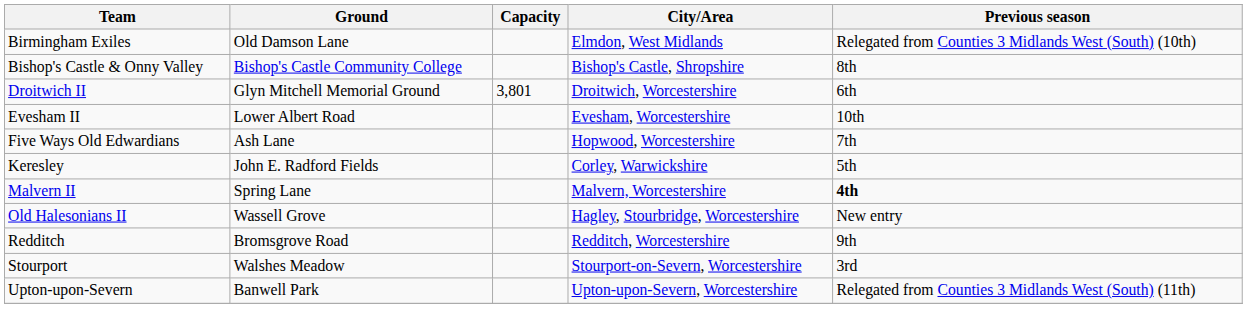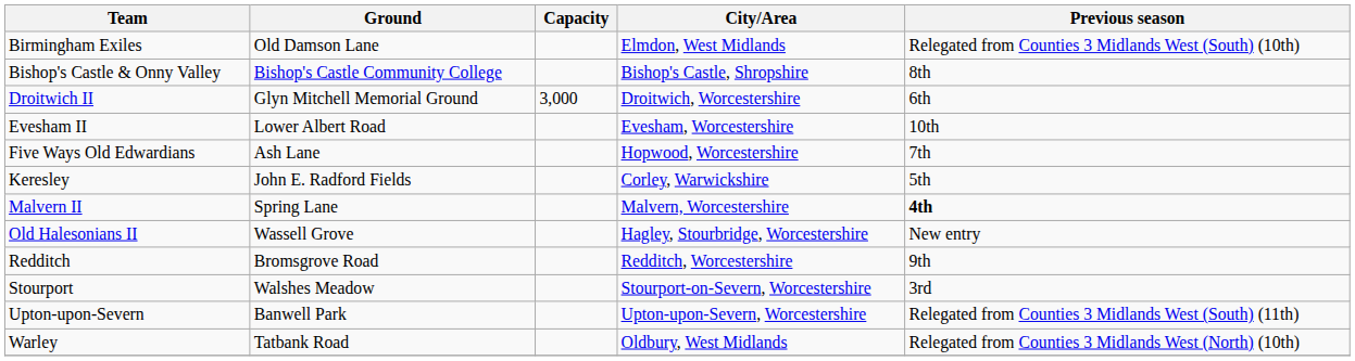Droitwich II | Capacity: 3,801 -> 3,000
+ row: Warley | Tatbank Road | Oldbury, West Midlands | Relegated from Counties 3 Midlands West (North) (10th)
